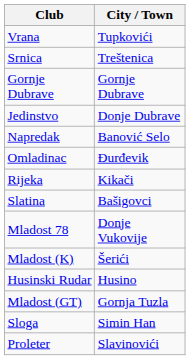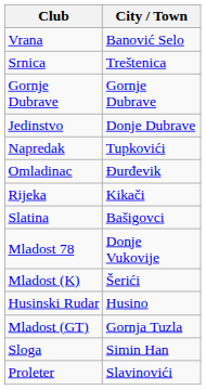Vrana | City / Town: Tupkovići -> Banović Selo
Napredak | City / Town: Banović Selo -> Tupkovići
